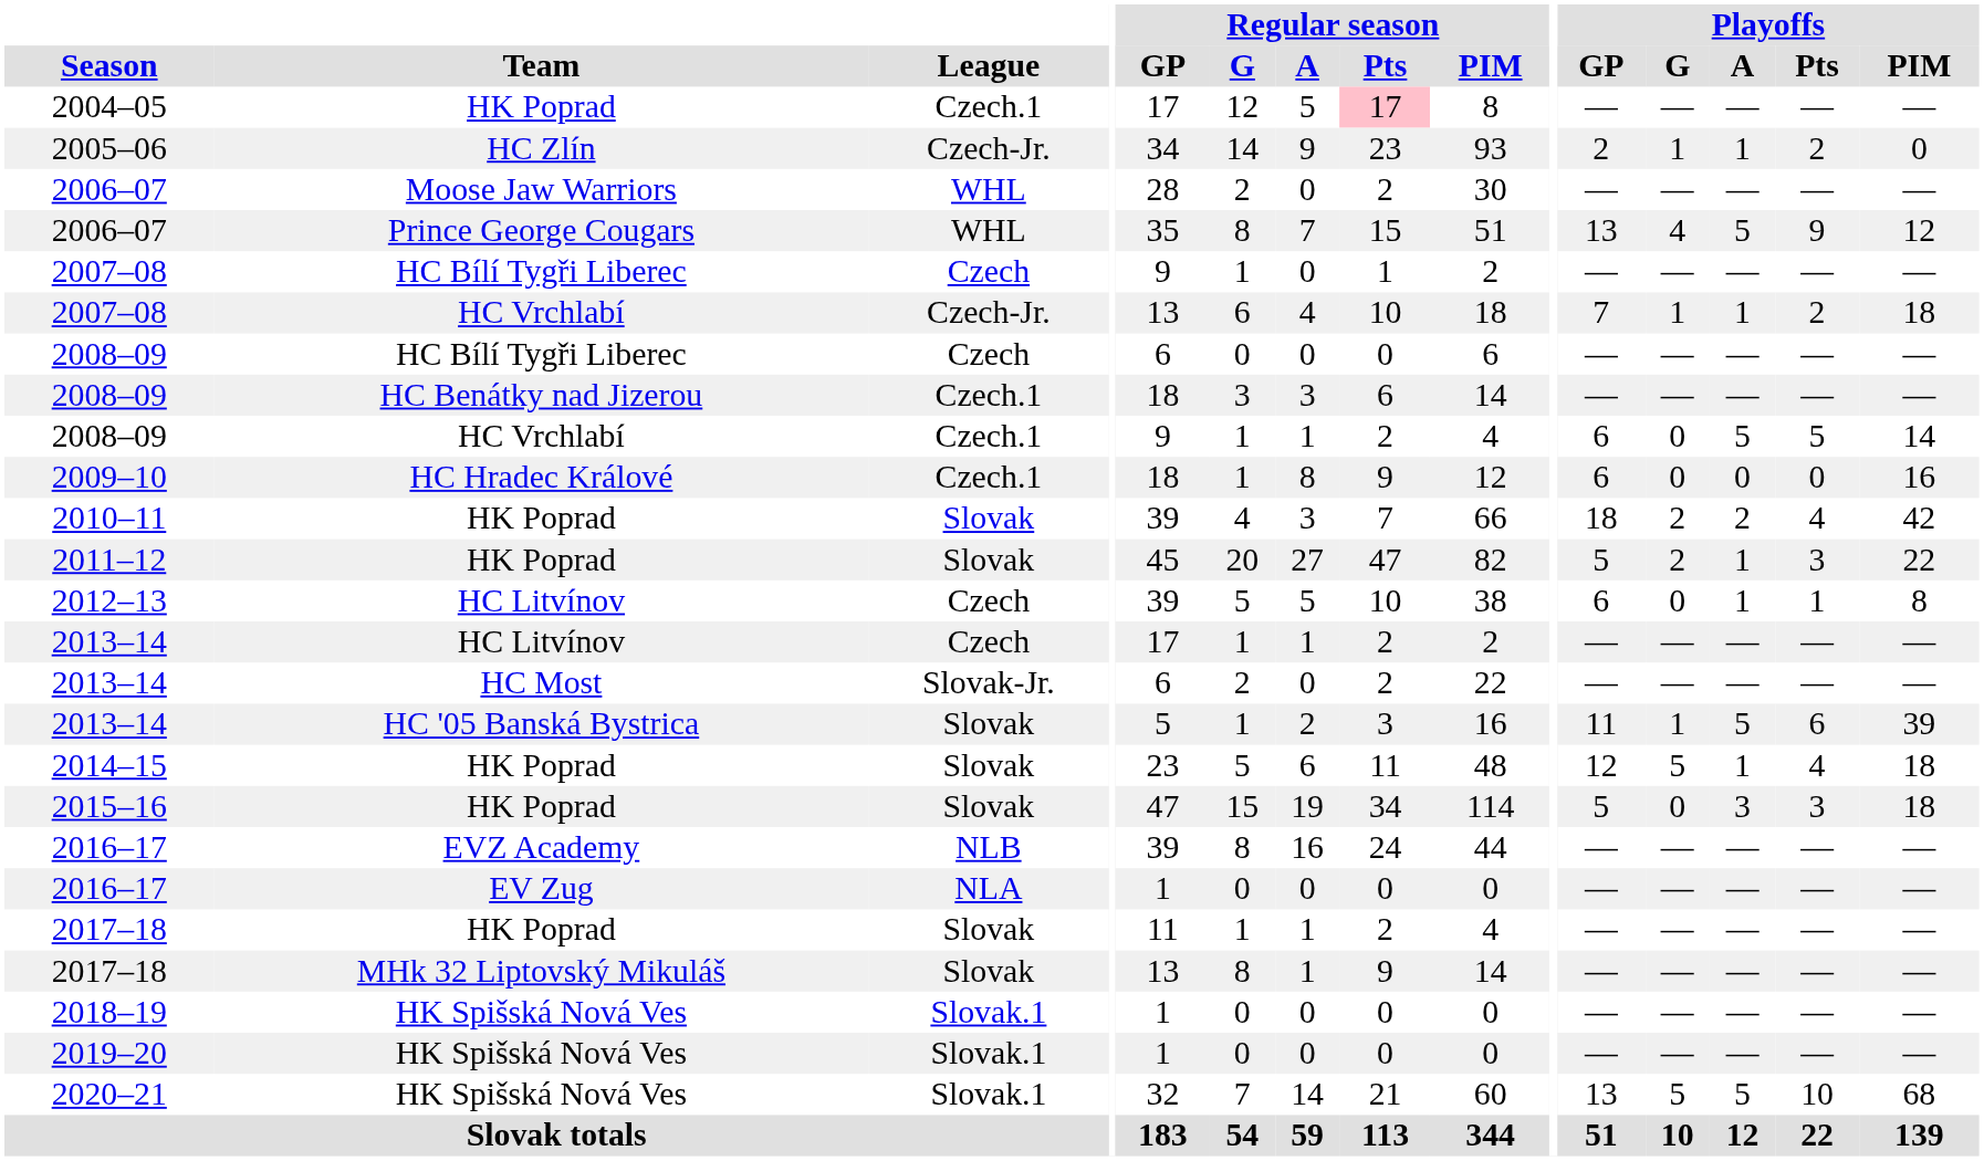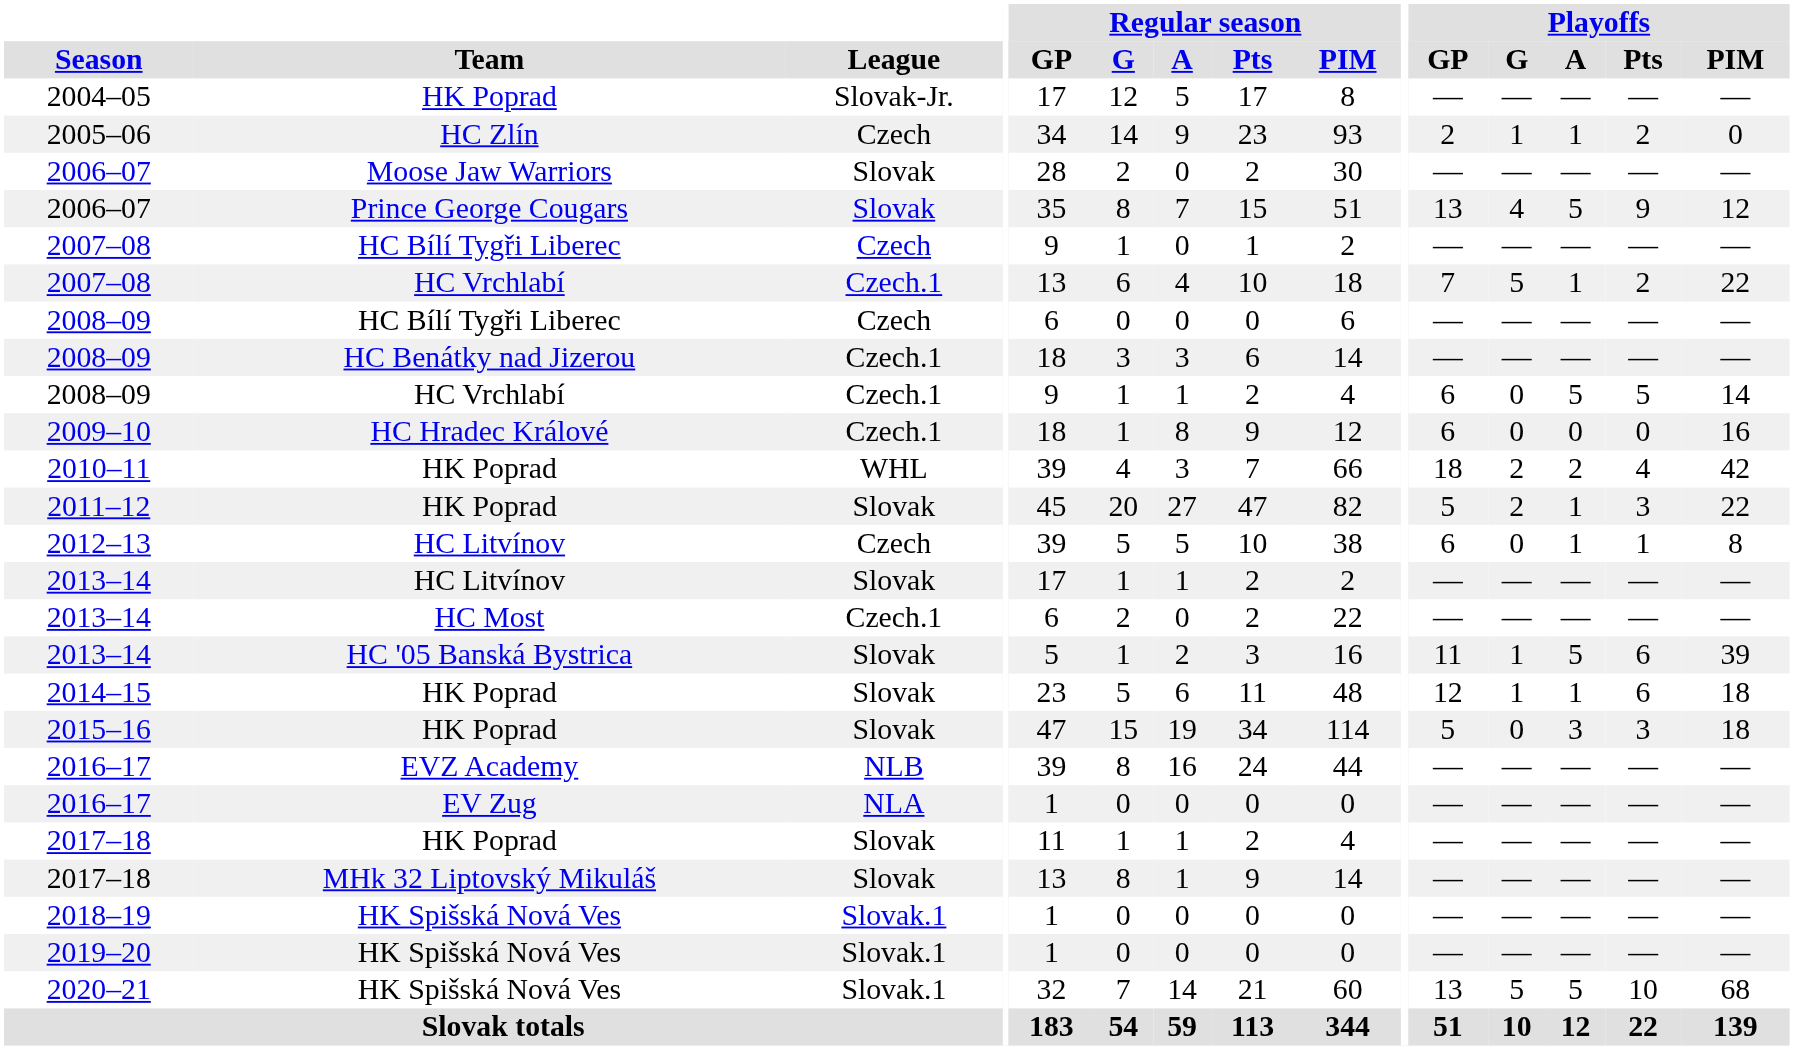2004–05 | League: Czech.1 -> Slovak-Jr.
2004–05 | Regular season / Pts: pink background -> no background
2005–06 | League: Czech-Jr. -> Czech
2006–07 / Moose Jaw Warriors | League: WHL -> Slovak
2006–07 / Prince George Cougars | League: WHL -> Slovak
2007–08 / HC Vrchlabí | League: Czech-Jr. -> Czech.1
2007–08 / HC Vrchlabí | Playoffs / G: 1 -> 5
2007–08 / HC Vrchlabí | Playoffs / PIM: 18 -> 22
2010–11 | League: Slovak -> WHL
2013–14 / HC Litvínov | League: Czech -> Slovak
2013–14 / HC Most | League: Slovak-Jr. -> Czech.1
2014–15 | Playoffs / G: 5 -> 1
2014–15 | Playoffs / Pts: 4 -> 6
